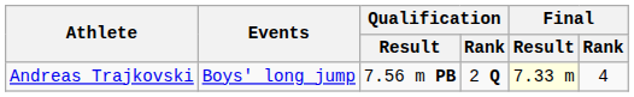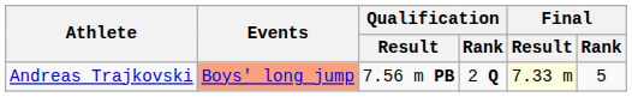Andreas Trajkovski | Events: no background -> lightsalmon background
Andreas Trajkovski | Final / Rank: 4 -> 5
